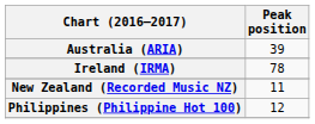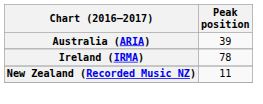- row: Philippines (Philippine Hot 100) | 12
